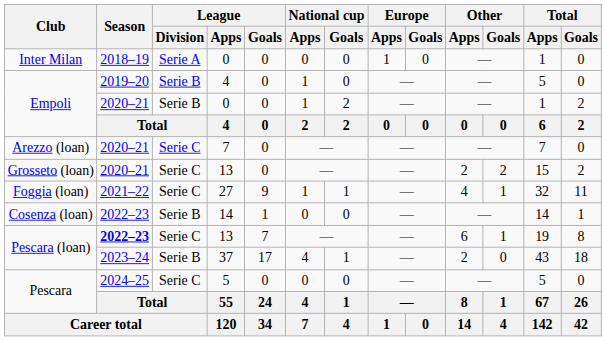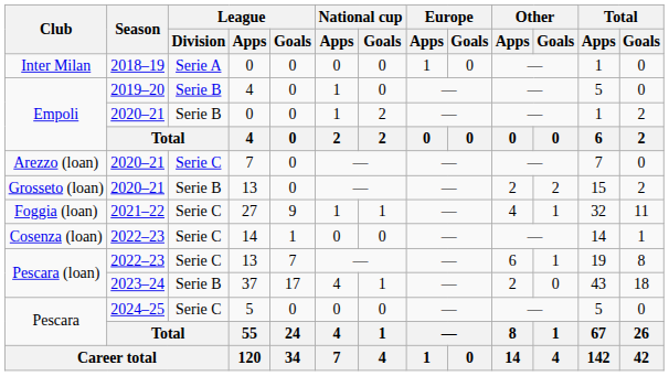Grosseto (loan) | League / Division: Serie C -> Serie B
Cosenza (loan) | League / Division: Serie B -> Serie C
Pescara (loan) / 13 | Season: bold -> normal
